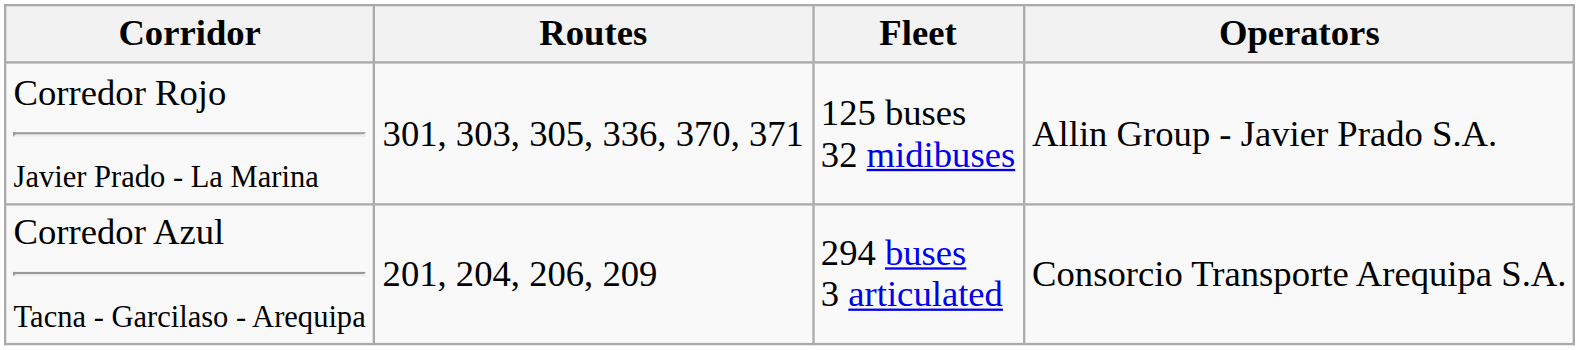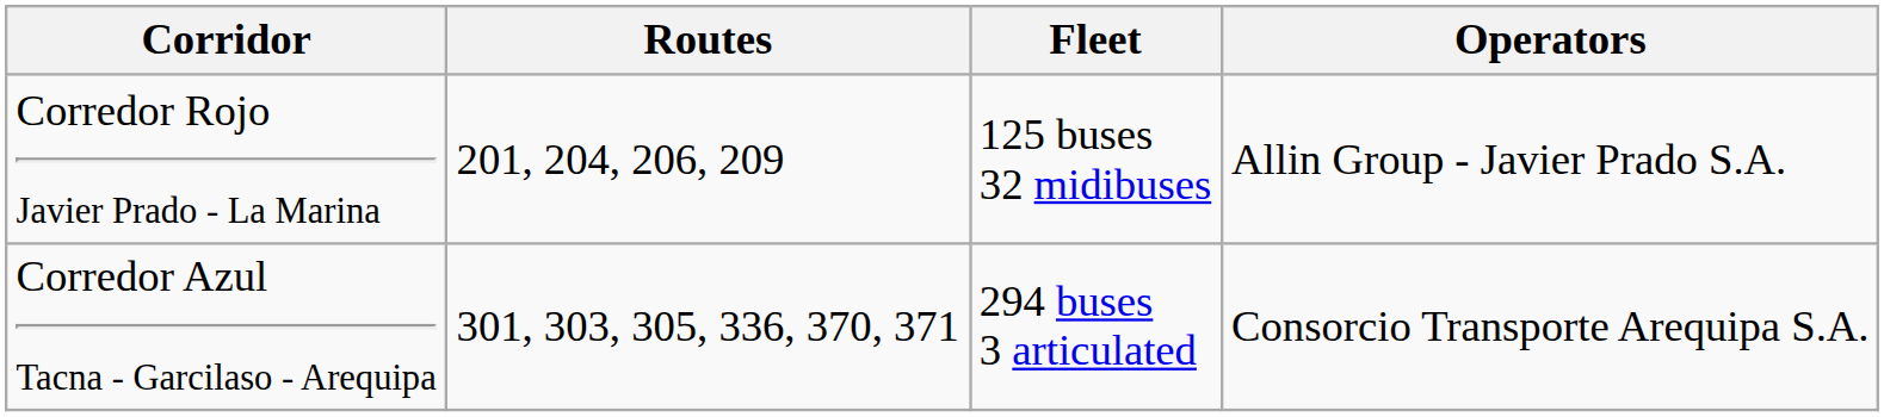Corredor Rojo Javier Prado - La Marina | Routes: 301, 303, 305, 336, 370, 371 -> 201, 204, 206, 209
Corredor Azul Tacna - Garcilaso - Arequipa | Routes: 201, 204, 206, 209 -> 301, 303, 305, 336, 370, 371
